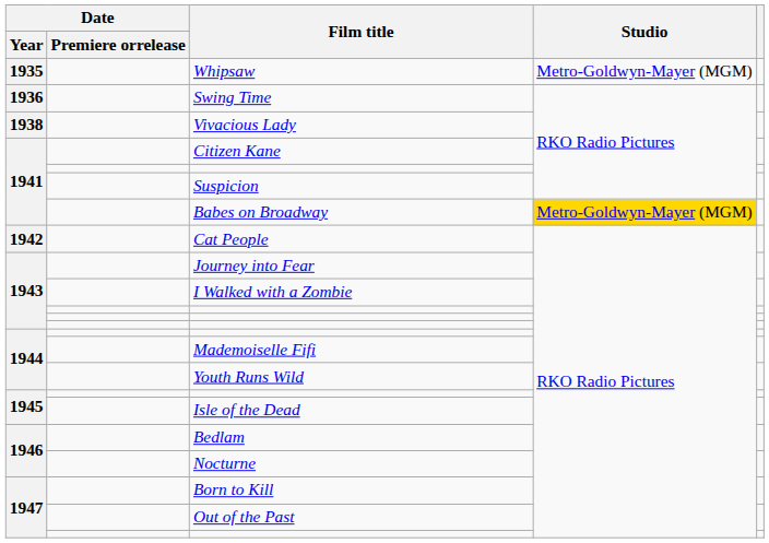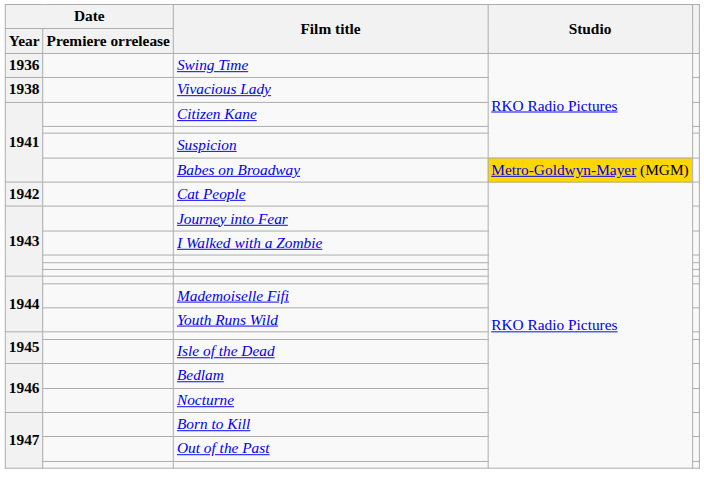- row: 1935 | Whipsaw | Metro-Goldwyn-Mayer (MGM)
